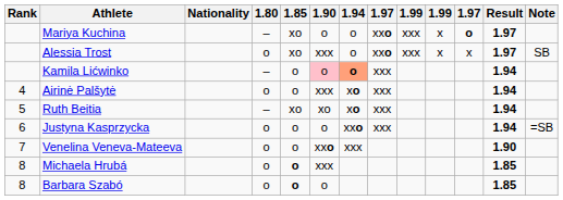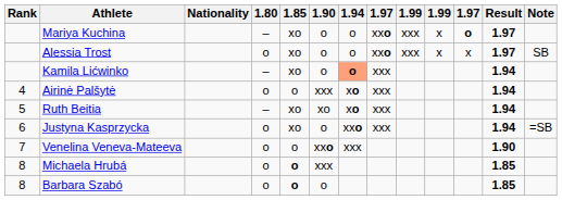Alessia Trost | 1.90: xxx -> o
Kamila Lićwinko | 1.85: o -> xo
Kamila Lićwinko | 1.90: pink background -> no background
Justyna Kasprzycka | 1.85: o -> xo
